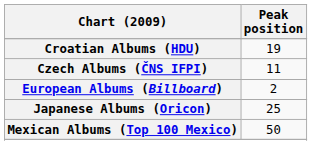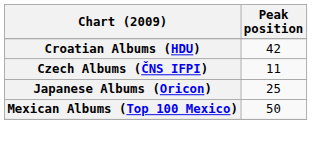Croatian Albums (HDU) | Peak position: 19 -> 42
- row: European Albums (Billboard) | 2
